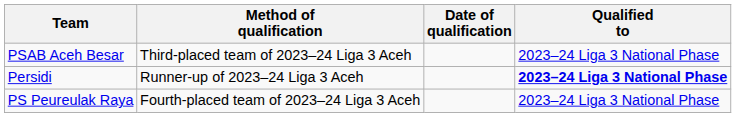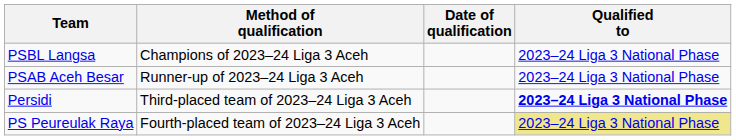+ row: PSBL Langsa | Champions of 2023–24 Liga 3 Aceh | 2023–24 Liga 3 National Phase
PSAB Aceh Besar | Method of qualification: Third-placed team of 2023–24 Liga 3 Aceh -> Runner-up of 2023–24 Liga 3 Aceh
Persidi | Method of qualification: Runner-up of 2023–24 Liga 3 Aceh -> Third-placed team of 2023–24 Liga 3 Aceh
PS Peureulak Raya | Qualified to: no background -> khaki background
